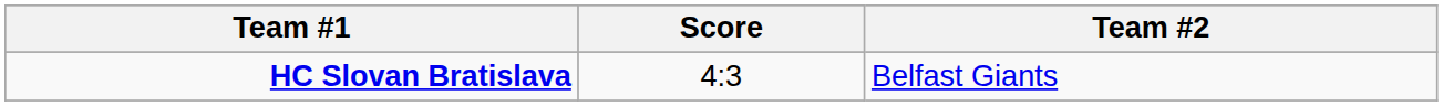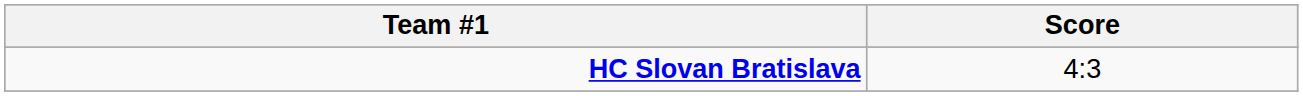- column: Team #2 | Belfast Giants
